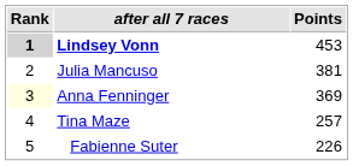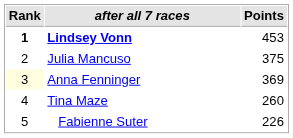Lindsey Vonn | Rank: lightgrey background -> no background
Julia Mancuso | Points: 381 -> 375
Tina Maze | Points: 257 -> 260
